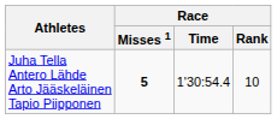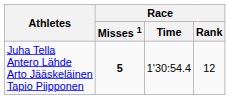Juha Tella Antero Lähde Arto Jääskeläinen Tapio Piipponen | Race / Rank: 10 -> 12
